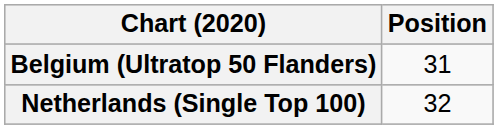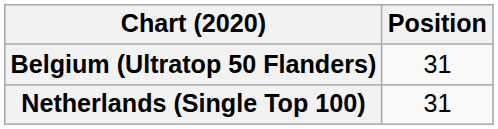Netherlands (Single Top 100) | Position: 32 -> 31
